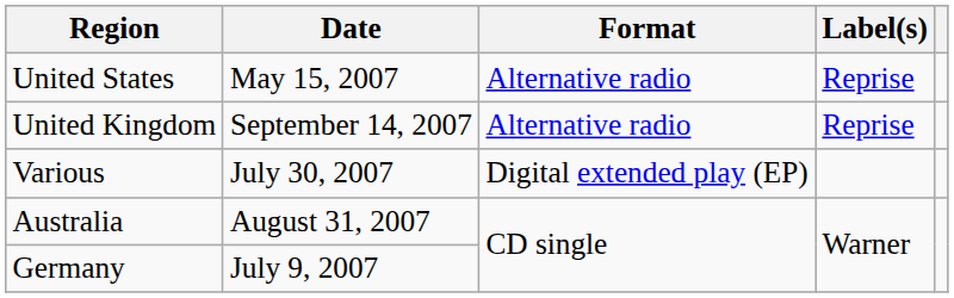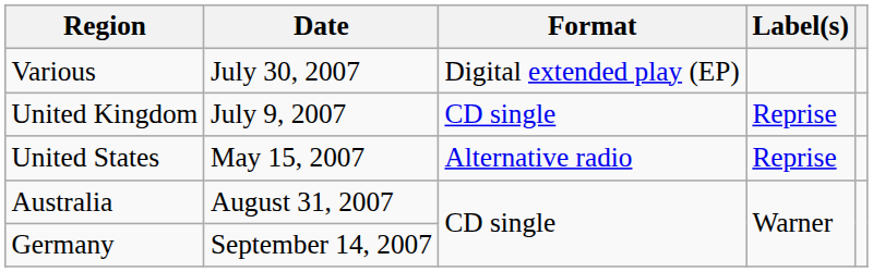rows swapped: United States <-> Various
United Kingdom | Date: September 14, 2007 -> July 9, 2007
United Kingdom | Format: Alternative radio -> CD single
Germany | Date: July 9, 2007 -> September 14, 2007
